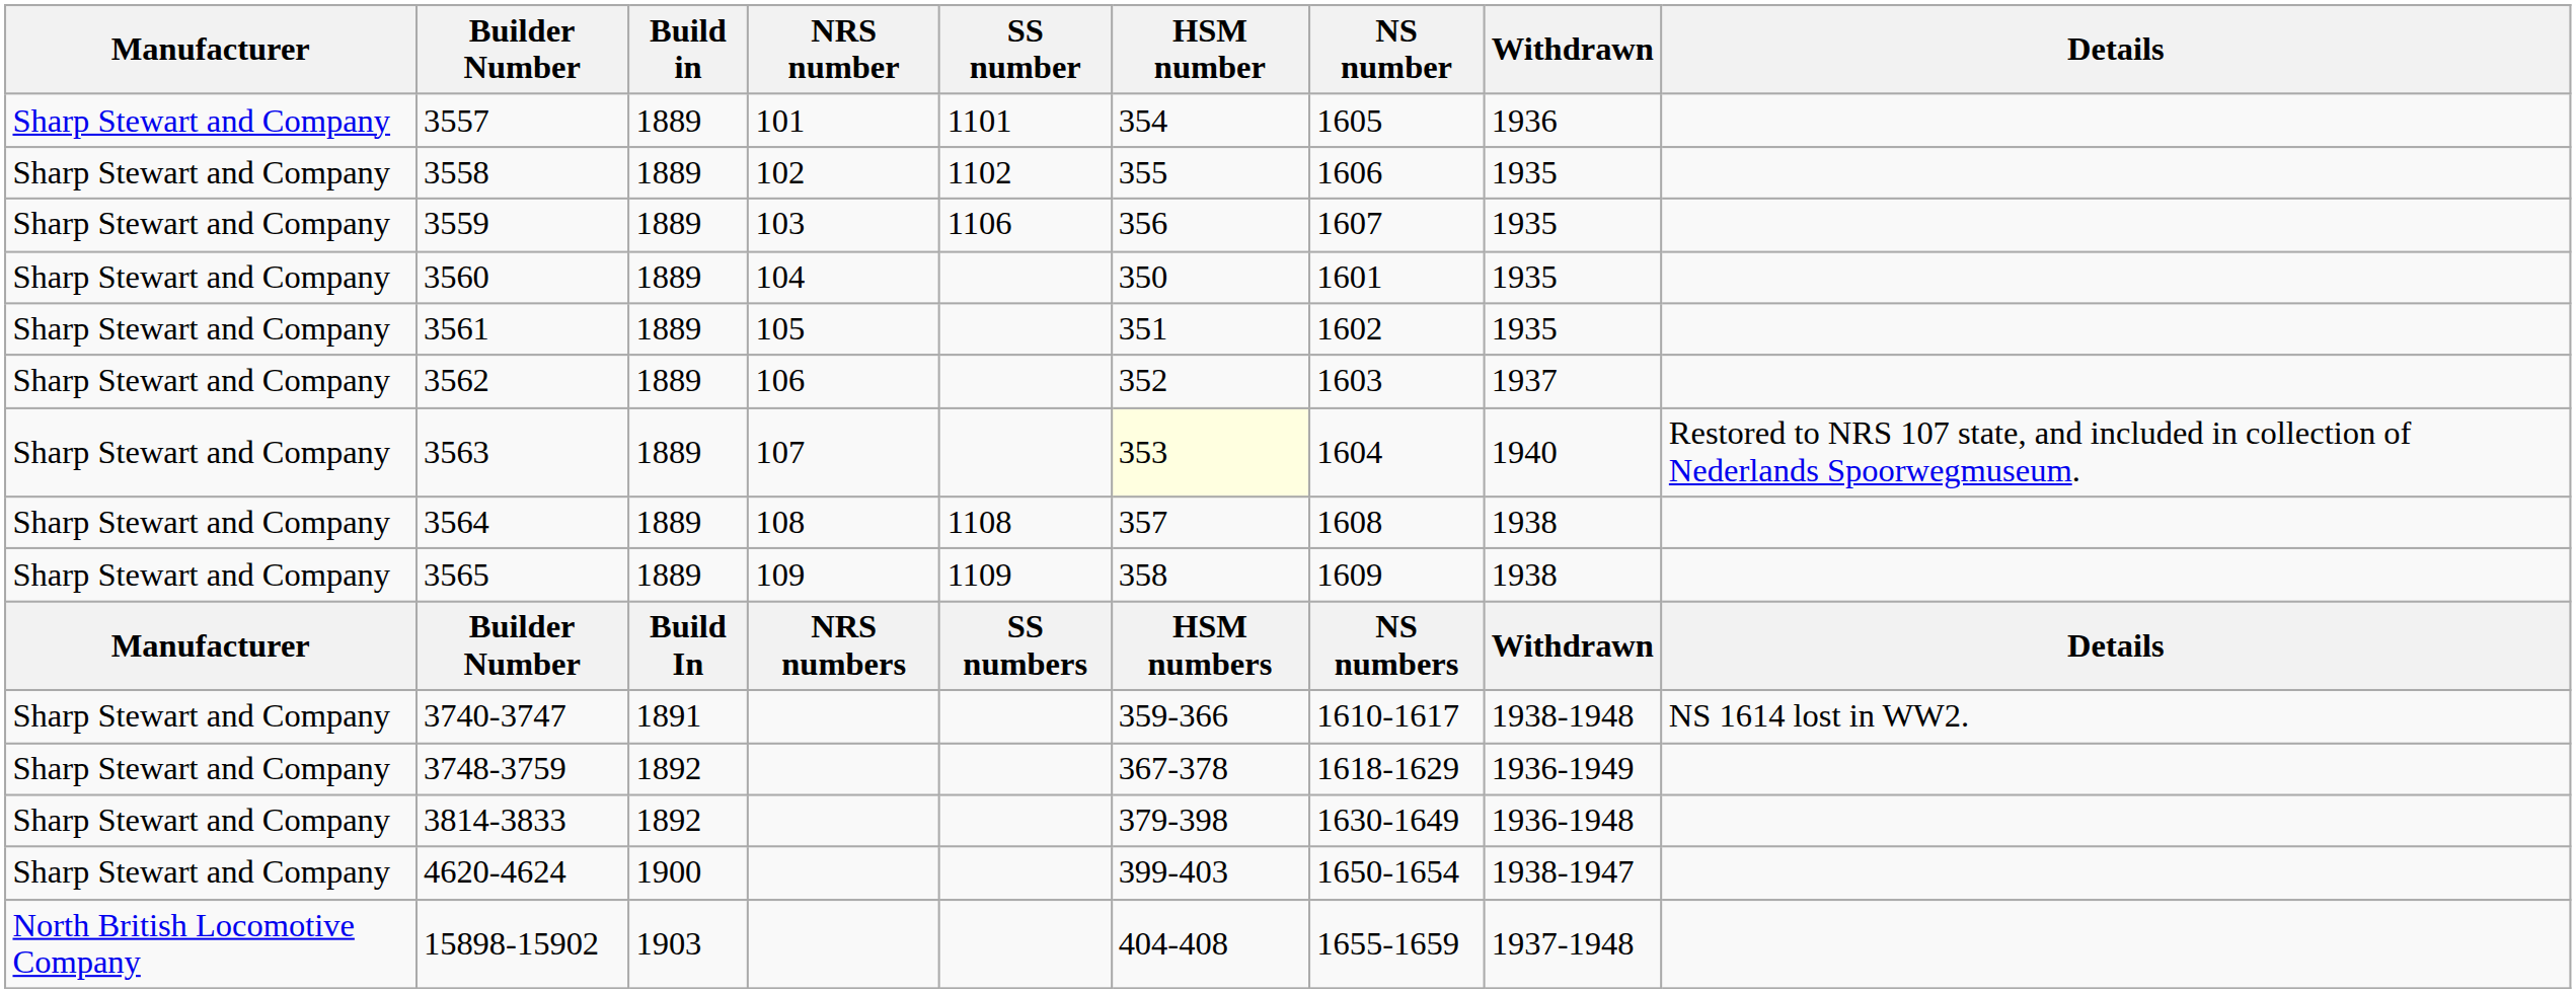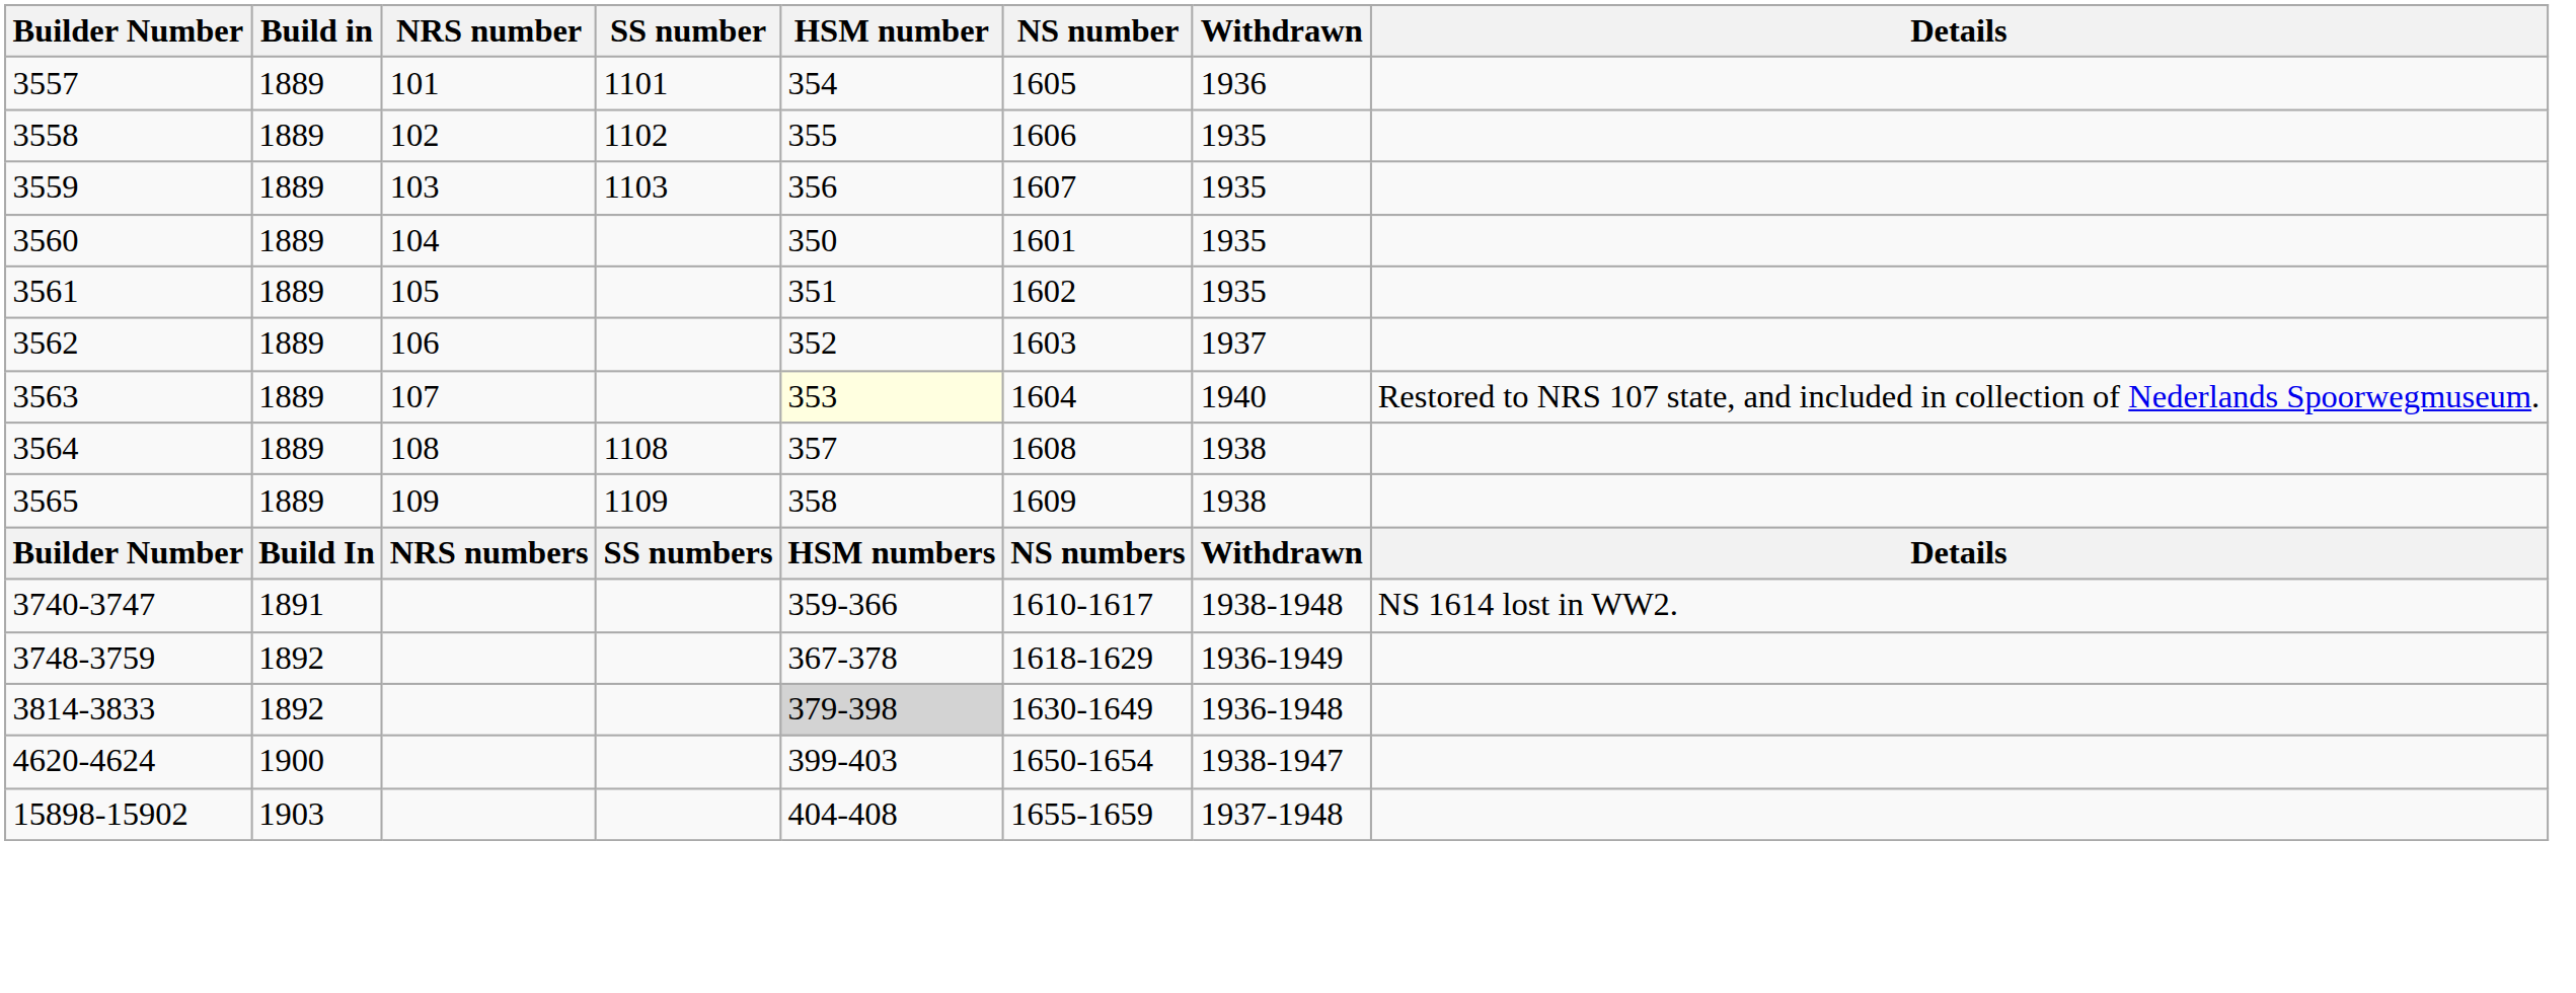- column: Manufacturer | Sharp Stewart and Company | Sharp Stewart and Company | Sharp Stewart and Company | Sharp Stewart and Company | Sharp Stewart and Company | Sharp Stewart and Company | Sharp Stewart and Company | Sharp Stewart and Company | Sharp Stewart and Company | Manufacturer | Sharp Stewart and Company | Sharp Stewart and Company | Sharp Stewart and Company | Sharp Stewart and Company | North British Locomotive Company
3559 | SS number: 1106 -> 1103
3814-3833 | HSM number: no background -> lightgrey background
